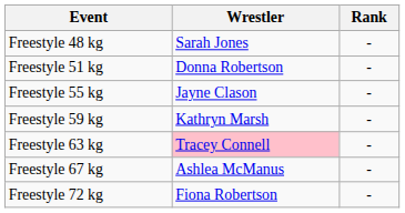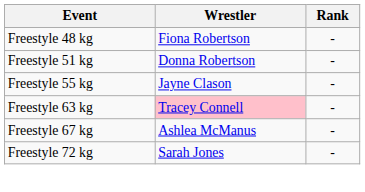Freestyle 48 kg | Wrestler: Sarah Jones -> Fiona Robertson
- row: Freestyle 59 kg | Kathryn Marsh | -
Freestyle 72 kg | Wrestler: Fiona Robertson -> Sarah Jones
